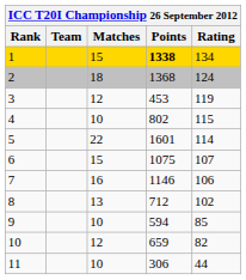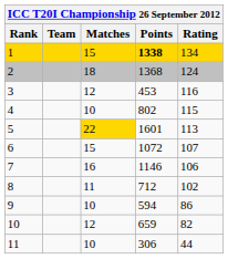3 | Rating: 119 -> 116
5 | Matches: no background -> gold background
5 | Rating: 114 -> 113
6 | Points: 1075 -> 1072
8 | Matches: 13 -> 11
9 | Rating: 85 -> 86
